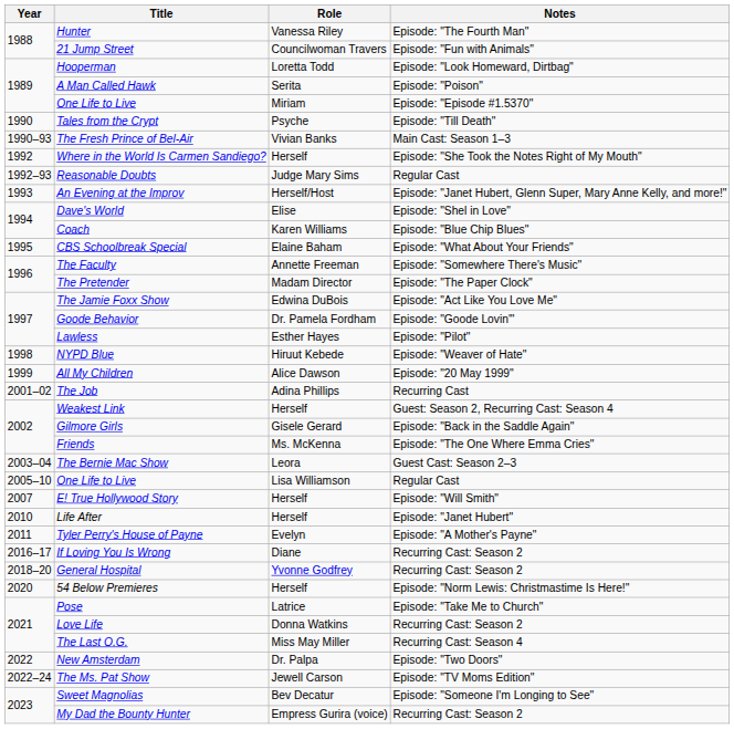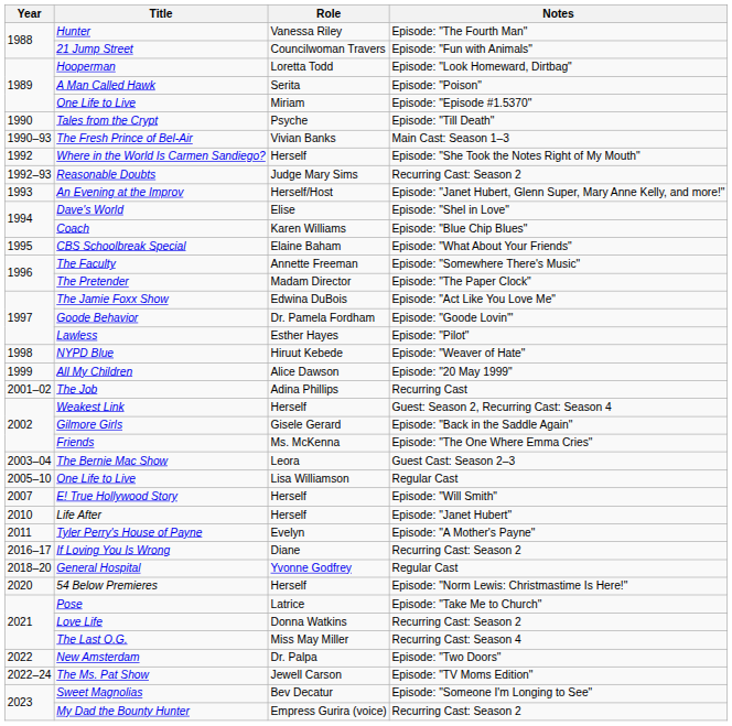Reasonable Doubts | Notes: Regular Cast -> Recurring Cast: Season 2
General Hospital | Notes: Recurring Cast: Season 2 -> Regular Cast
